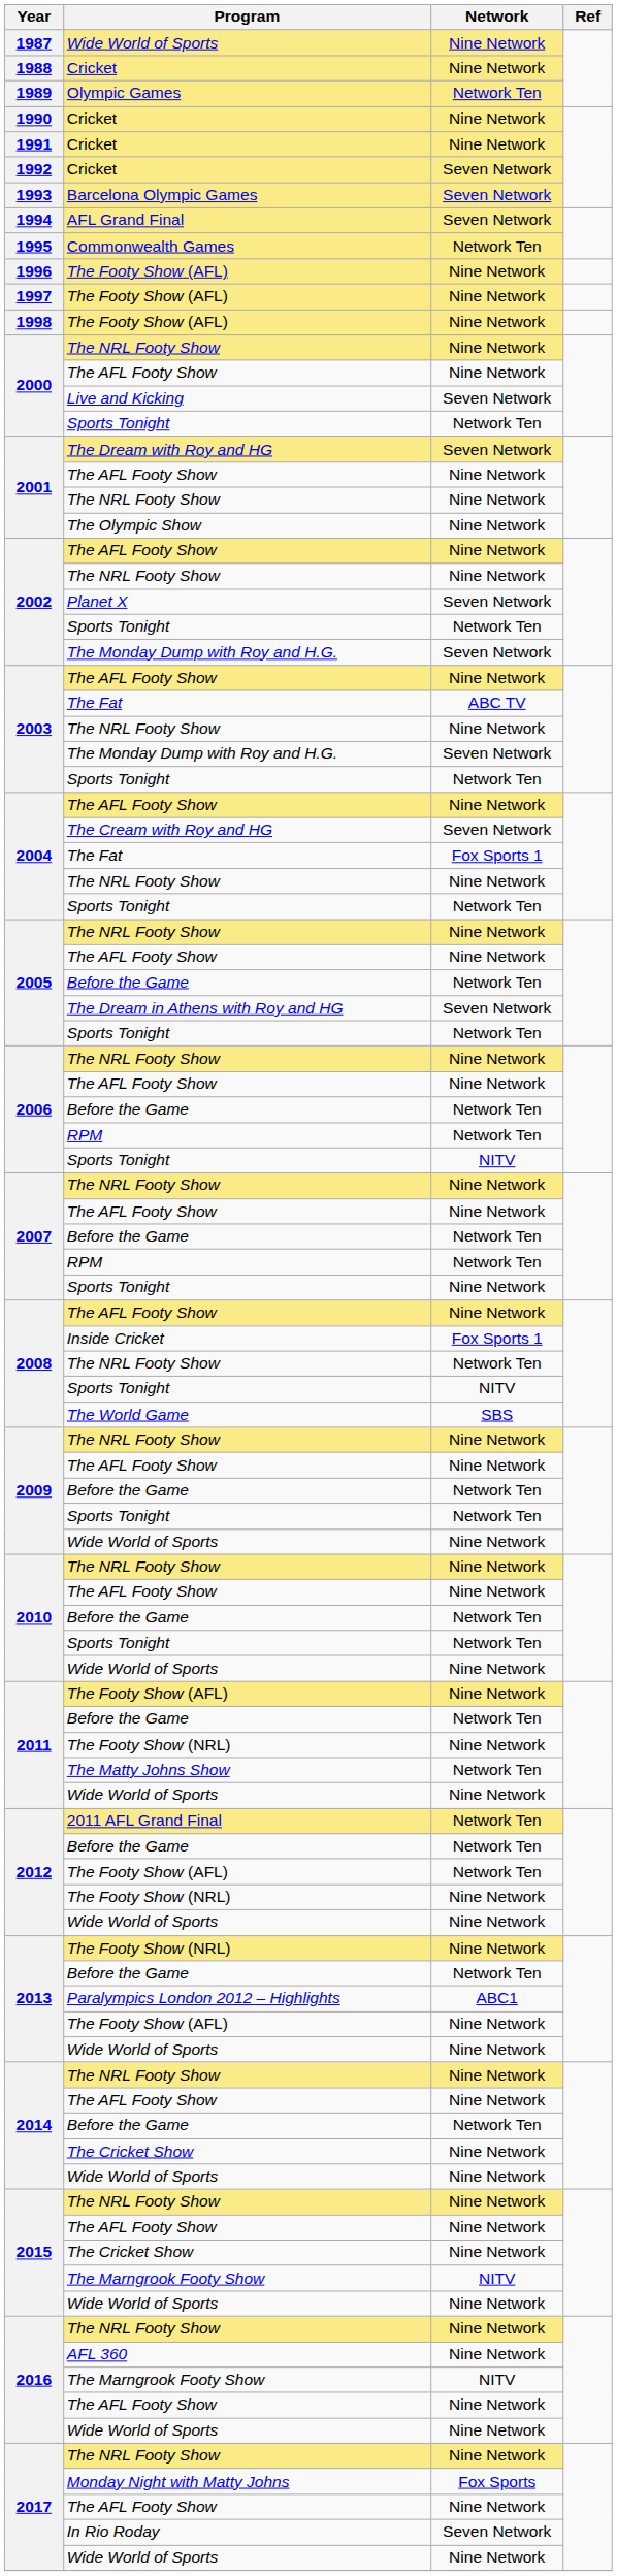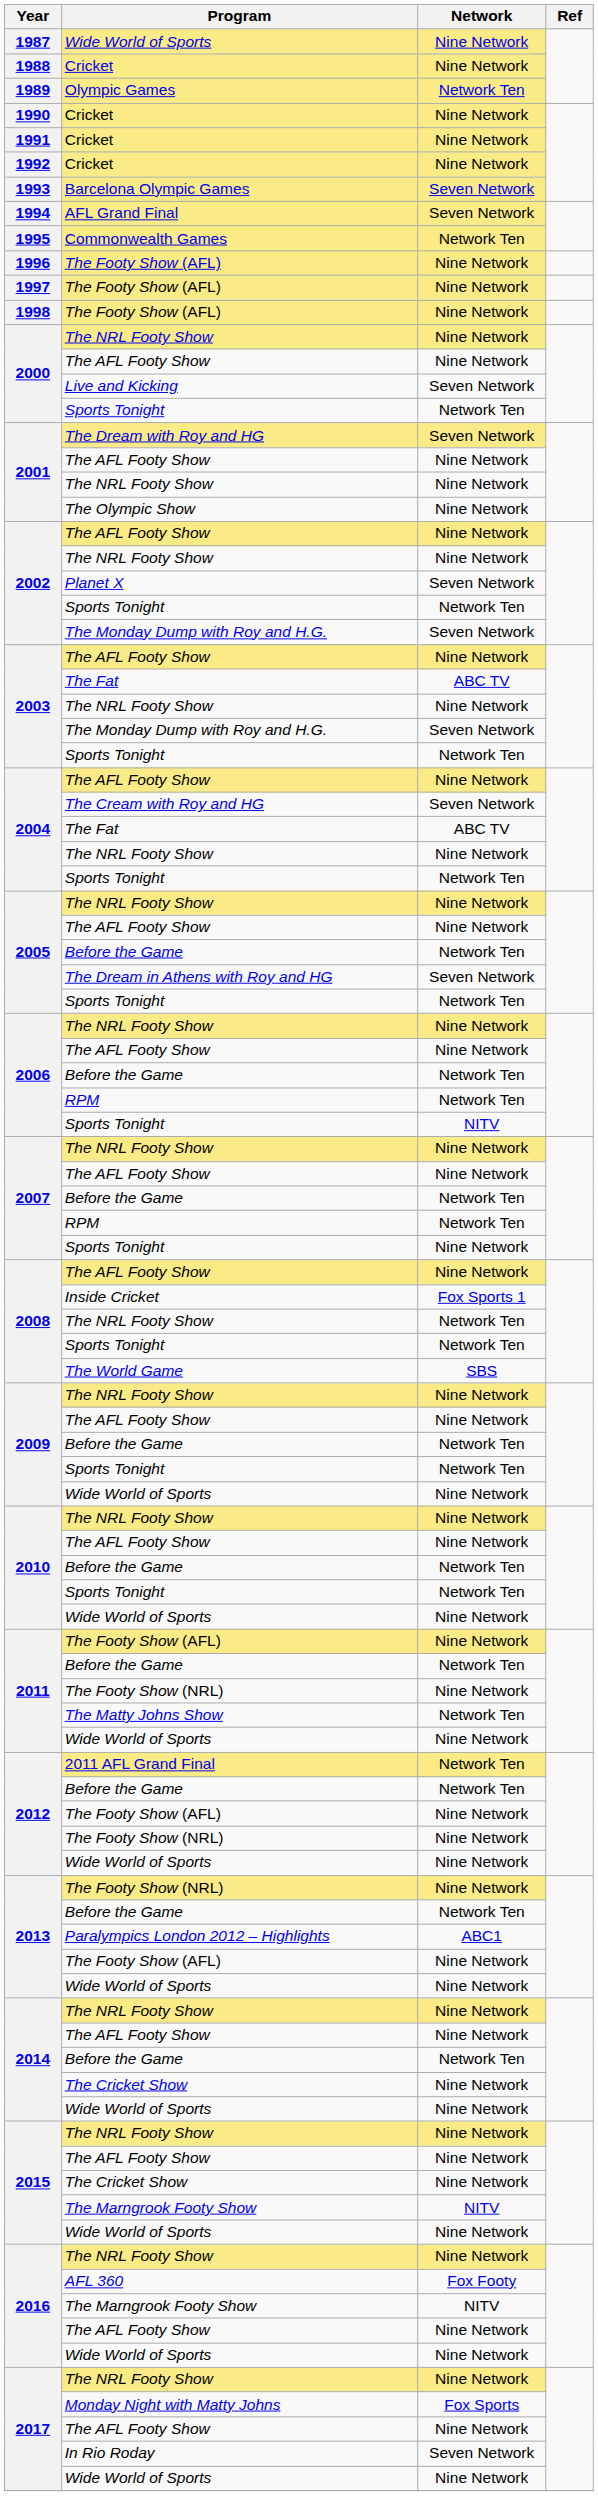1992 / Cricket | Network: Seven Network -> Nine Network
2004 / The Fat | Network: Fox Sports 1 -> ABC TV
2008 / Sports Tonight | Network: NITV -> Network Ten
2012 / The Footy Show (AFL) | Network: Network Ten -> Nine Network
AFL 360 | Network: Nine Network -> Fox Footy
